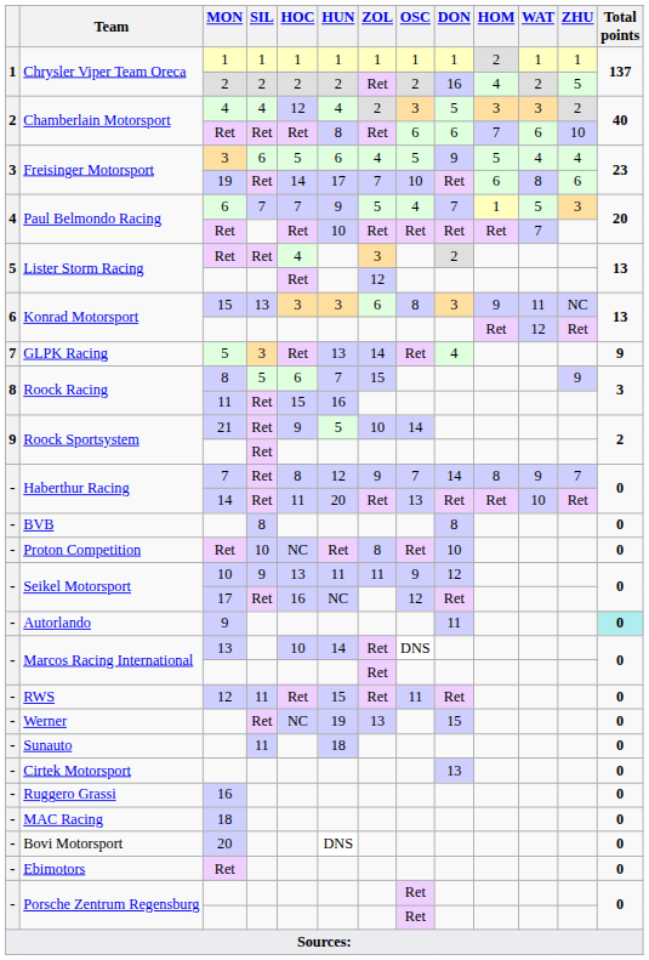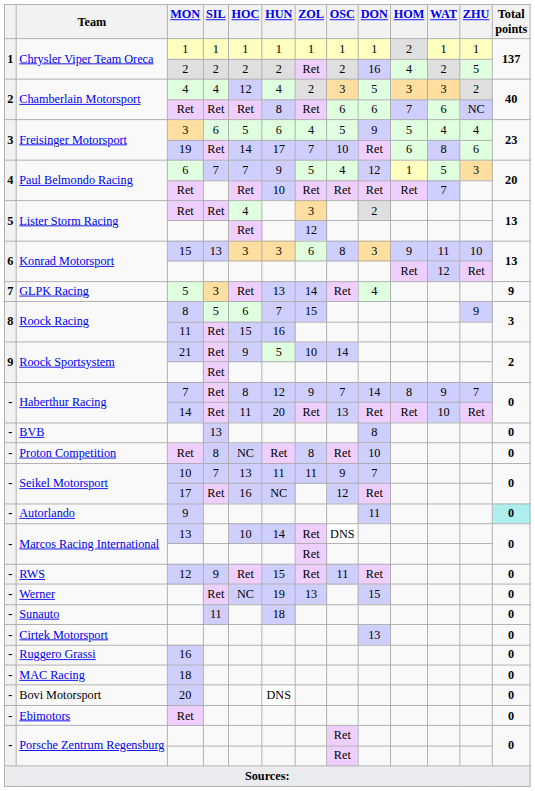Chamberlain Motorsport / Ret | ZHU: 10 -> NC
Paul Belmondo Racing / 6 | DON: 7 -> 12
Konrad Motorsport / 15 | ZHU: NC -> 10
BVB | SIL: 8 -> 13
Proton Competition | SIL: 10 -> 8
Seikel Motorsport / 10 | SIL: 9 -> 7
Seikel Motorsport / 10 | DON: 12 -> 7
RWS | SIL: 11 -> 9
